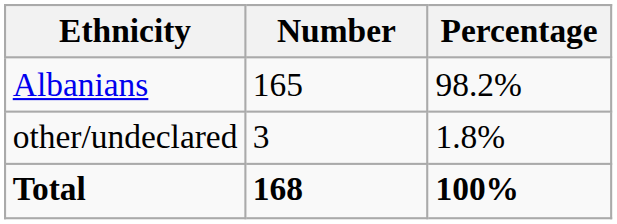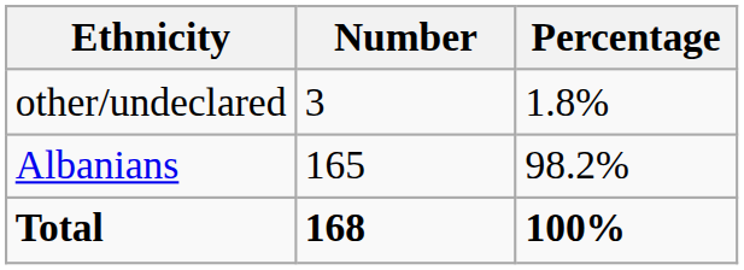rows swapped: Albanians <-> other/undeclared
